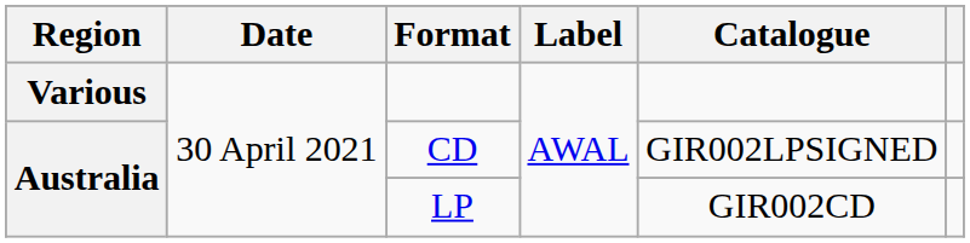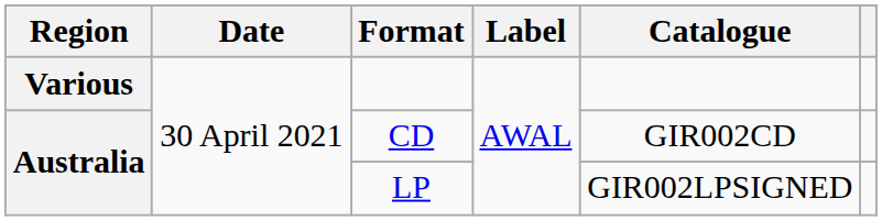CD | Catalogue: GIR002LPSIGNED -> GIR002CD
LP | Catalogue: GIR002CD -> GIR002LPSIGNED
